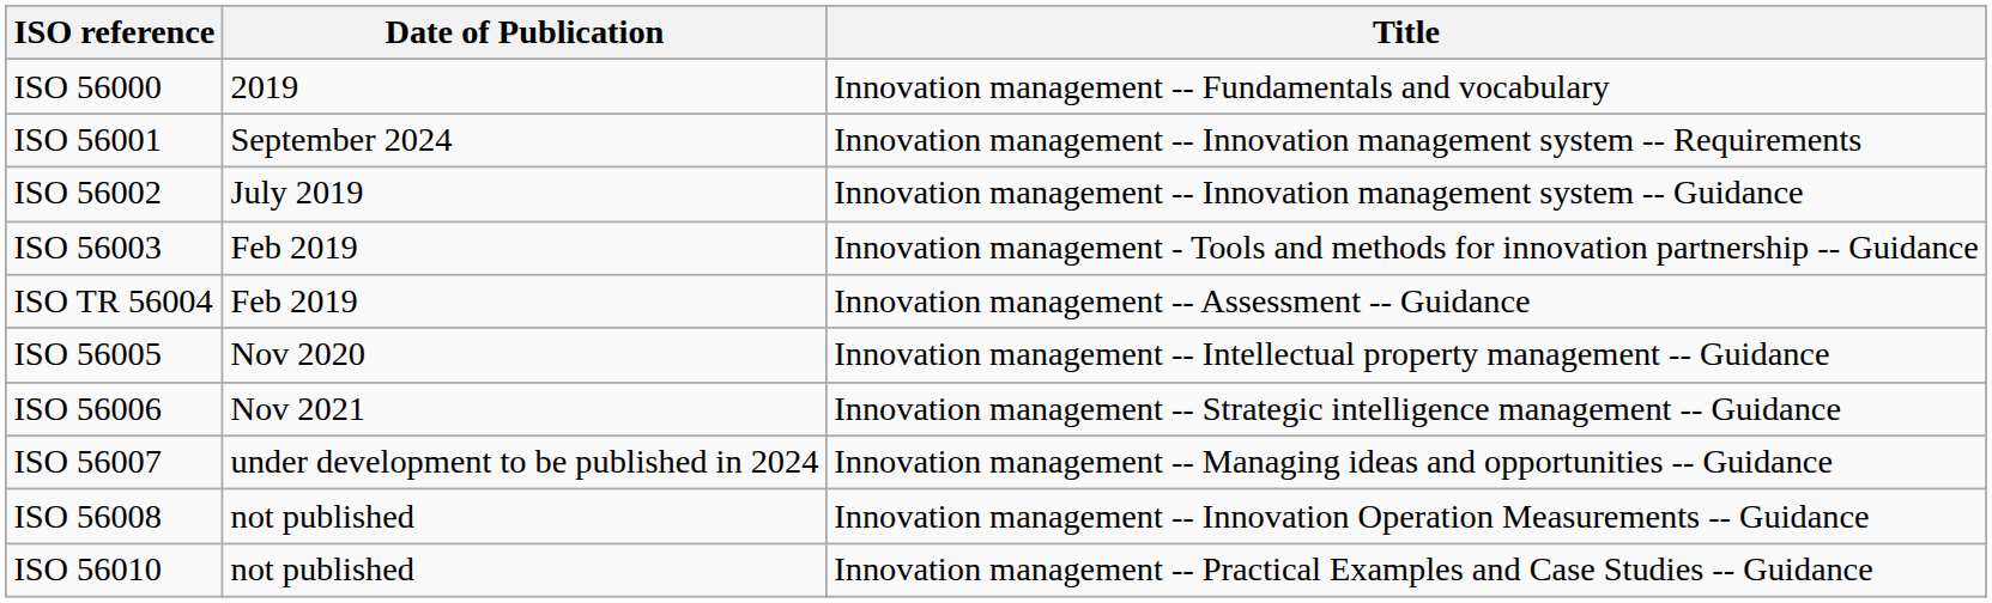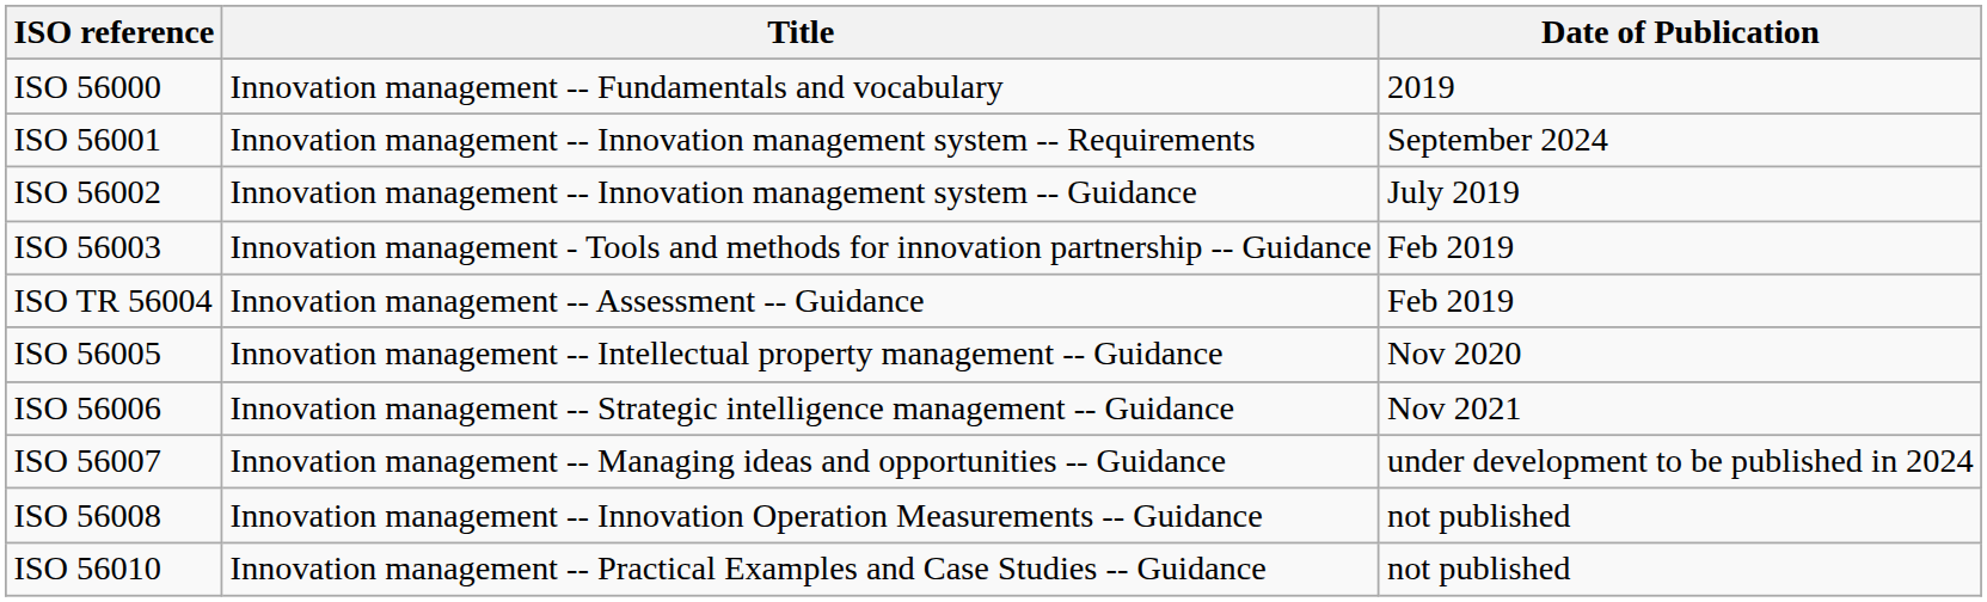columns swapped: Title <-> Date of Publication
